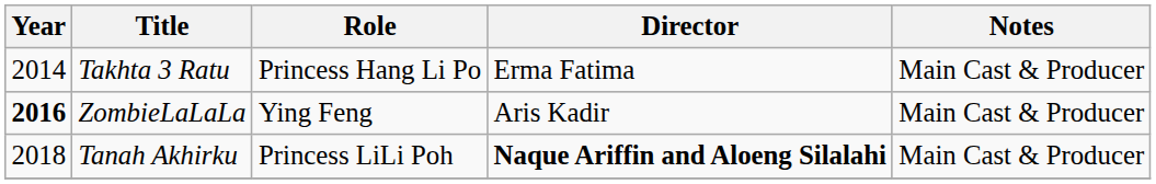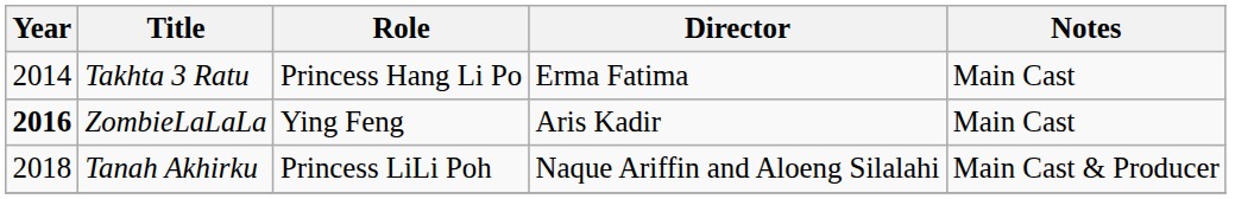Takhta 3 Ratu | Notes: Main Cast & Producer -> Main Cast
ZombieLaLaLa | Notes: Main Cast & Producer -> Main Cast
Tanah Akhirku | Director: bold -> normal
